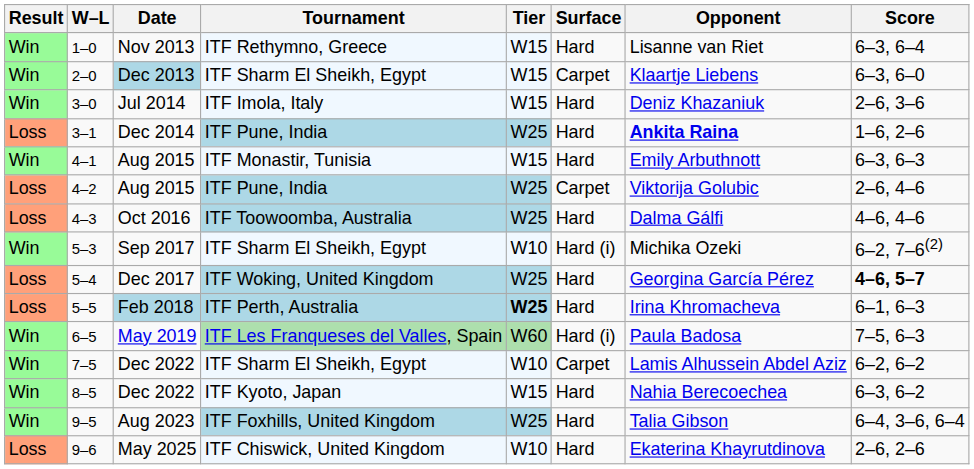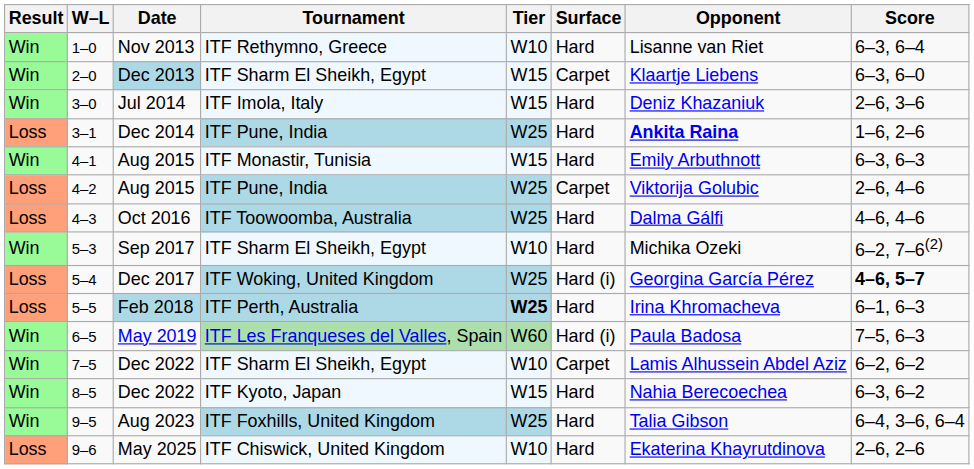1–0 | Tier: W15 -> W10
5–3 | Surface: Hard (i) -> Hard
5–4 | Surface: Hard -> Hard (i)
